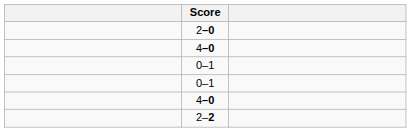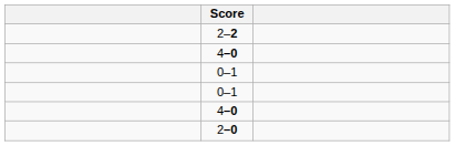rows swapped: 2–2 <-> 2–0
